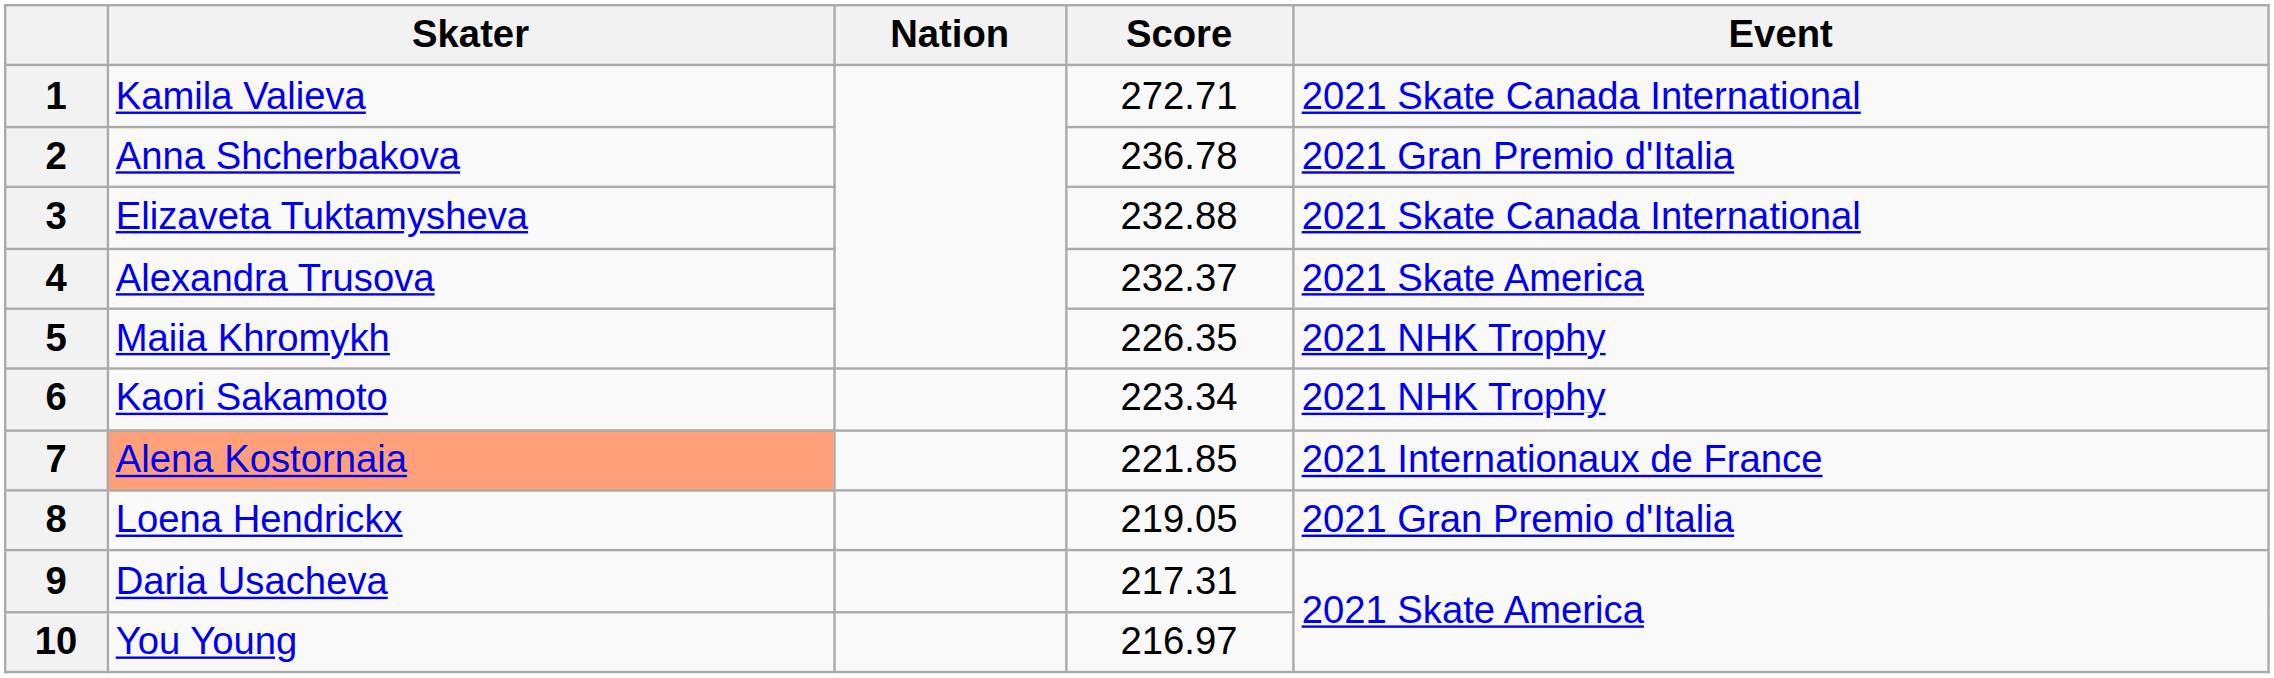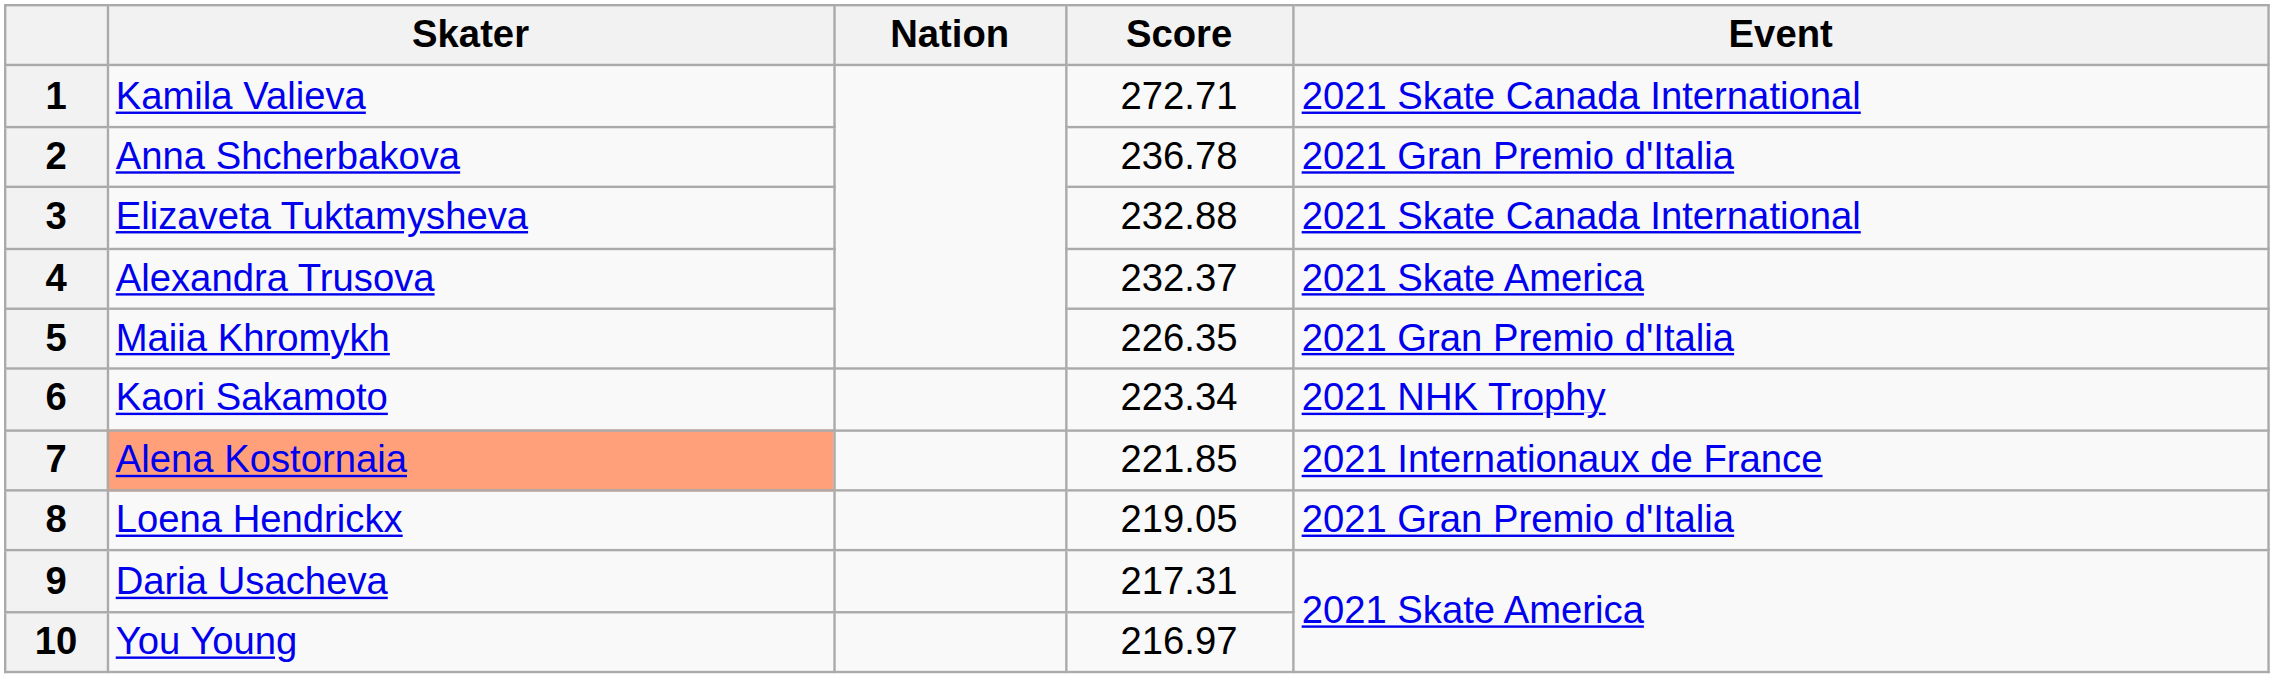5 | Event: 2021 NHK Trophy -> 2021 Gran Premio d'Italia
